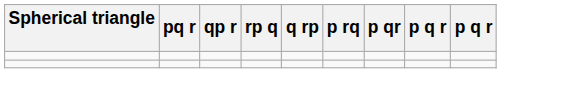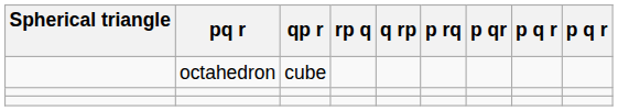+ row: octahedron | cube
